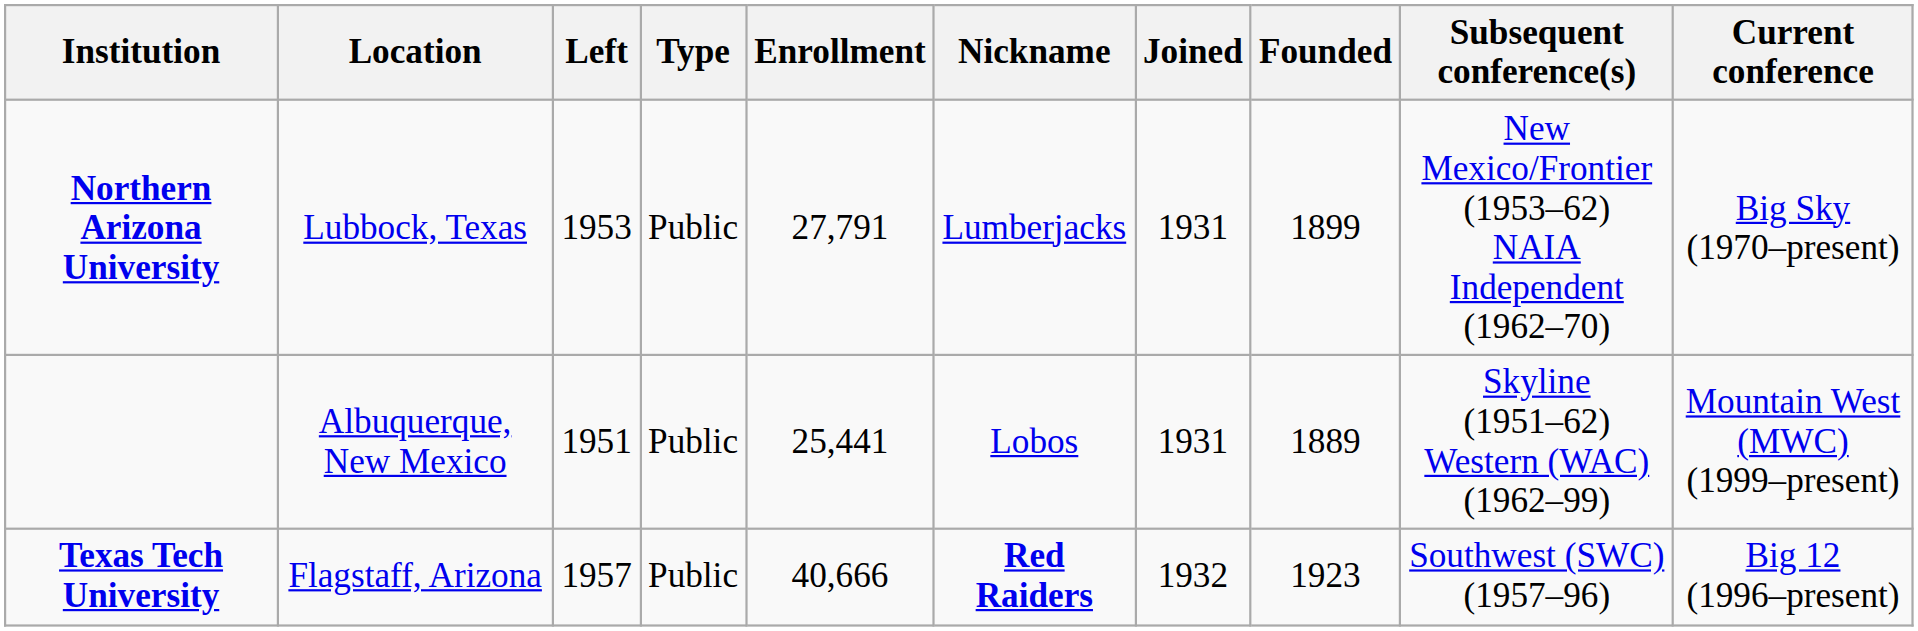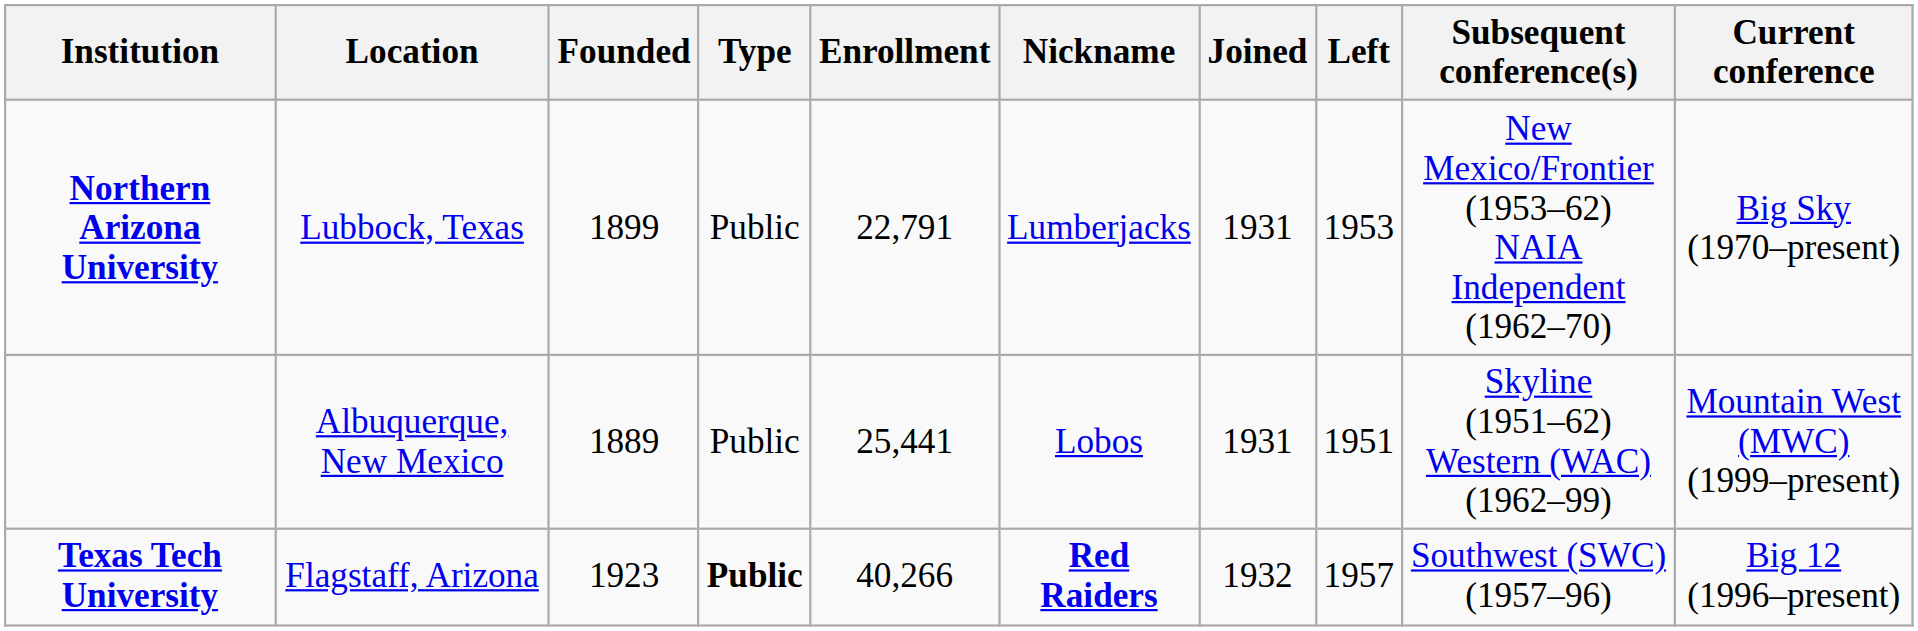columns swapped: Founded <-> Left
Northern Arizona University | Enrollment: 27,791 -> 22,791
Texas Tech University | Type: normal -> bold
Texas Tech University | Enrollment: 40,666 -> 40,266
